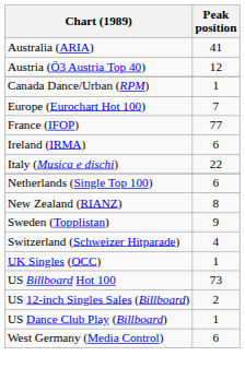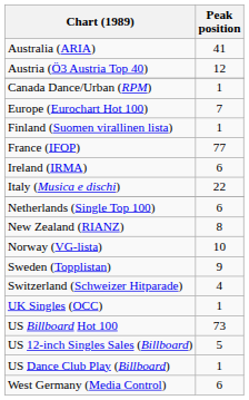+ row: Finland (Suomen virallinen lista) | 1
+ row: Norway (VG-lista) | 10
US 12-inch Singles Sales (Billboard) | Peak position: 2 -> 5
